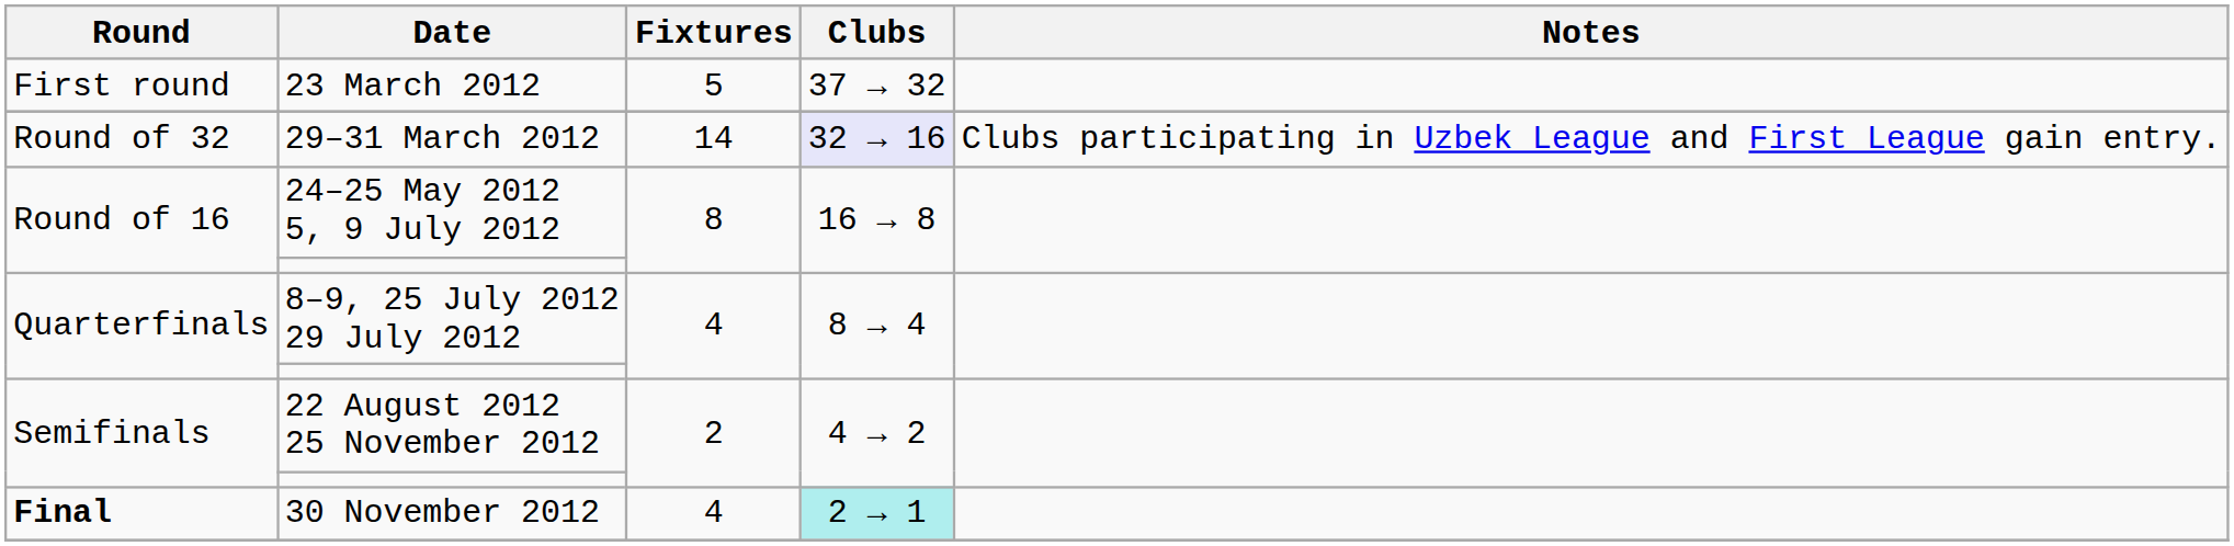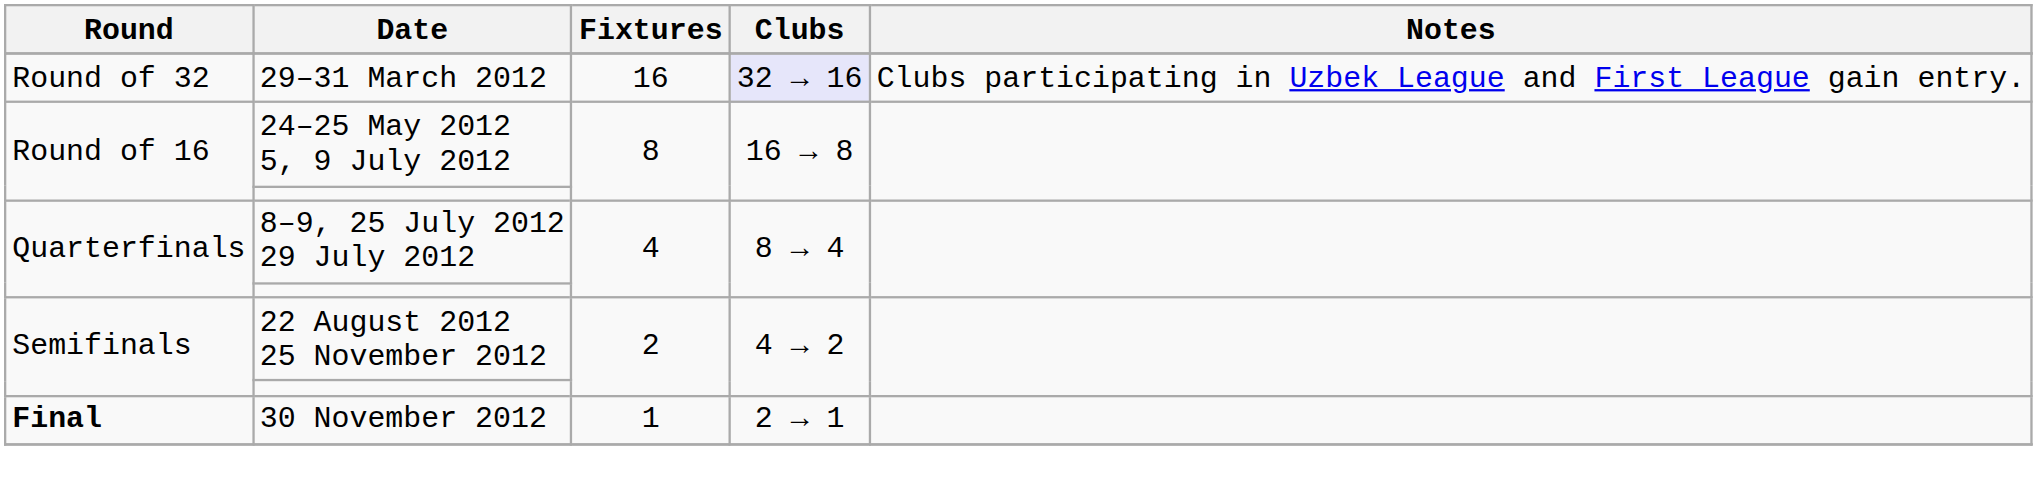- row: First round | 23 March 2012 | 5 | 37 → 32
29–31 March 2012 | Fixtures: 14 -> 16
30 November 2012 | Fixtures: 4 -> 1
30 November 2012 | Clubs: paleturquoise background -> no background
